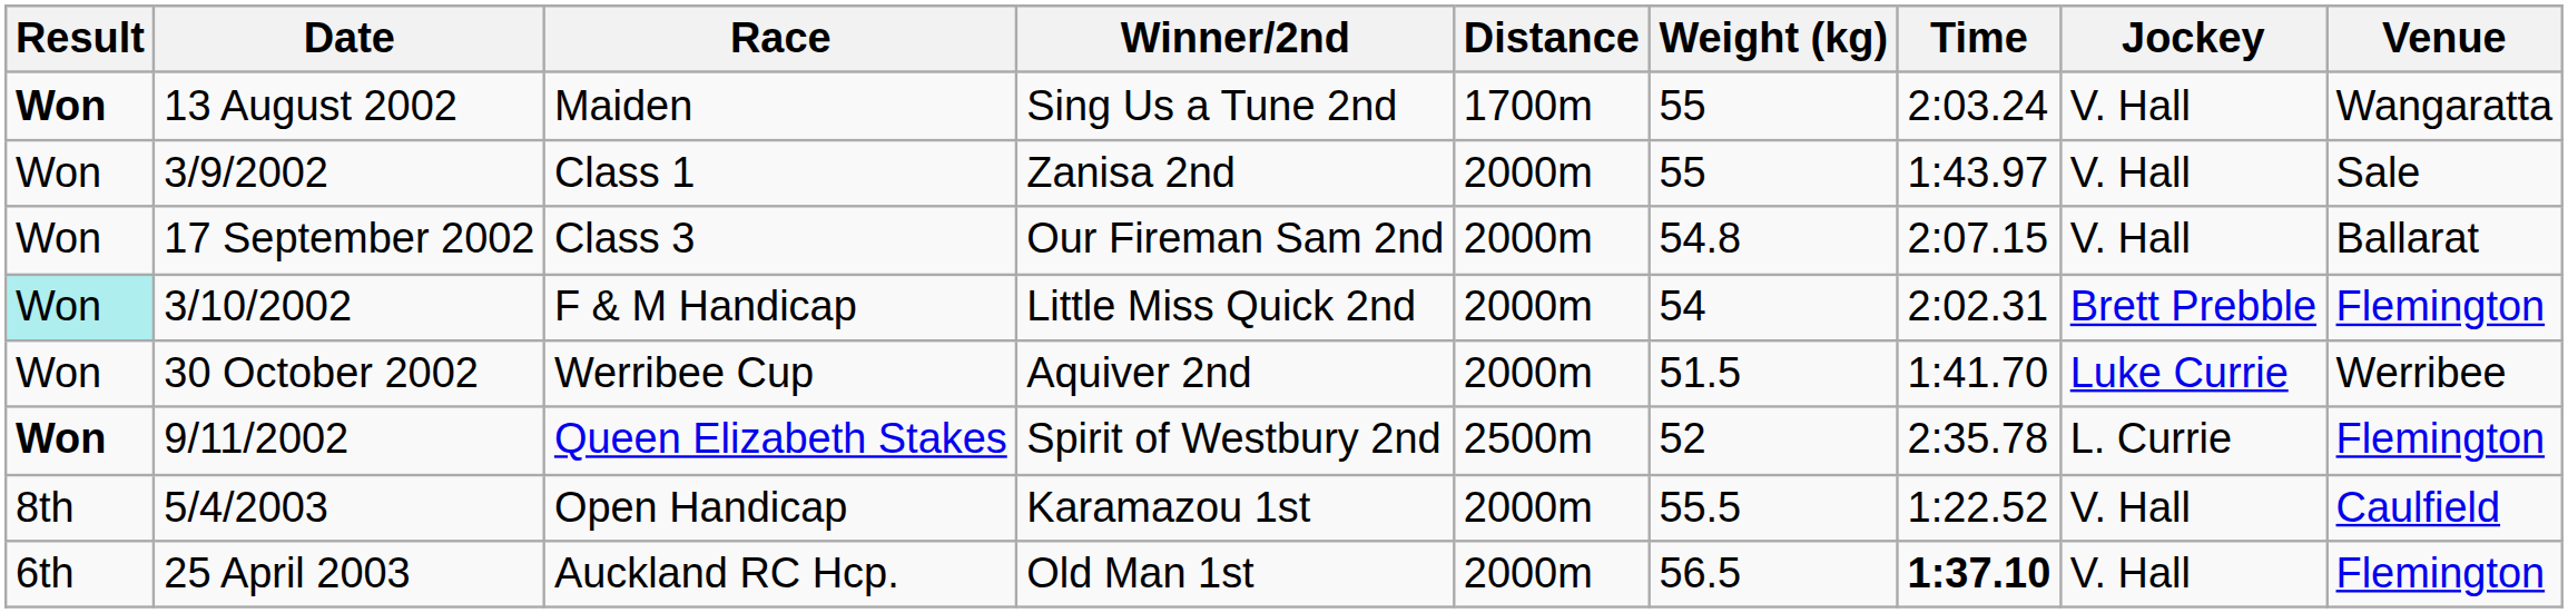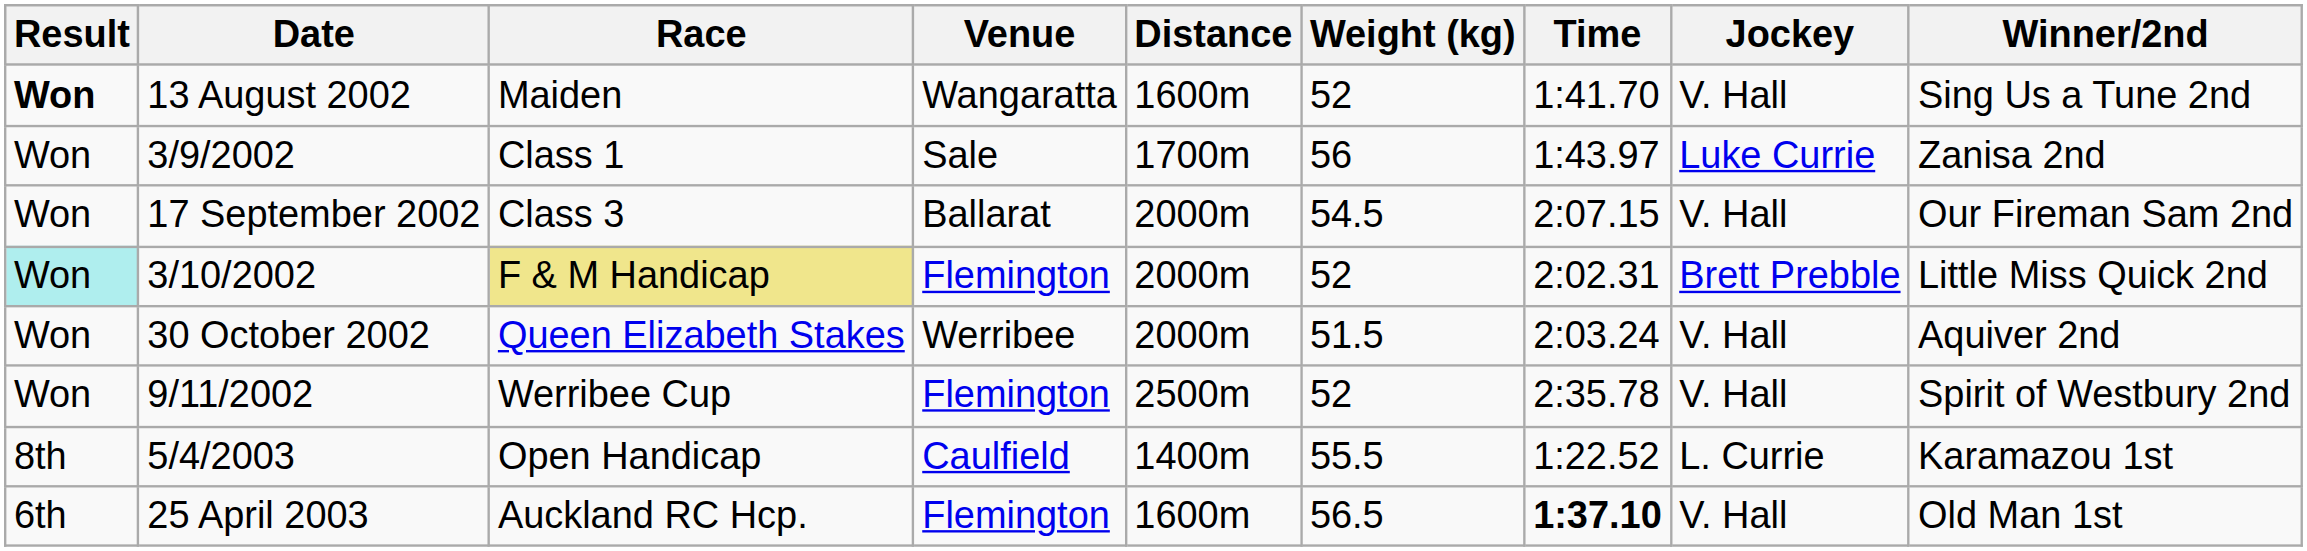columns swapped: Venue <-> Winner/2nd
13 August 2002 | Distance: 1700m -> 1600m
13 August 2002 | Weight (kg): 55 -> 52
13 August 2002 | Time: 2:03.24 -> 1:41.70
3/9/2002 | Distance: 2000m -> 1700m
3/9/2002 | Weight (kg): 55 -> 56
3/9/2002 | Jockey: V. Hall -> Luke Currie
17 September 2002 | Weight (kg): 54.8 -> 54.5
3/10/2002 | Race: no background -> khaki background
3/10/2002 | Weight (kg): 54 -> 52
30 October 2002 | Race: Werribee Cup -> Queen Elizabeth Stakes
30 October 2002 | Time: 1:41.70 -> 2:03.24
30 October 2002 | Jockey: Luke Currie -> V. Hall
9/11/2002 | Result: bold -> normal
9/11/2002 | Race: Queen Elizabeth Stakes -> Werribee Cup
9/11/2002 | Jockey: L. Currie -> V. Hall
5/4/2003 | Distance: 2000m -> 1400m
5/4/2003 | Jockey: V. Hall -> L. Currie
25 April 2003 | Distance: 2000m -> 1600m
